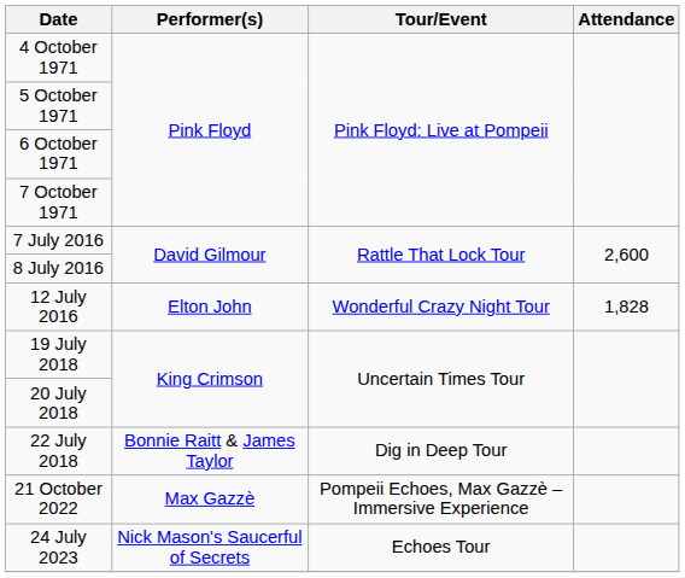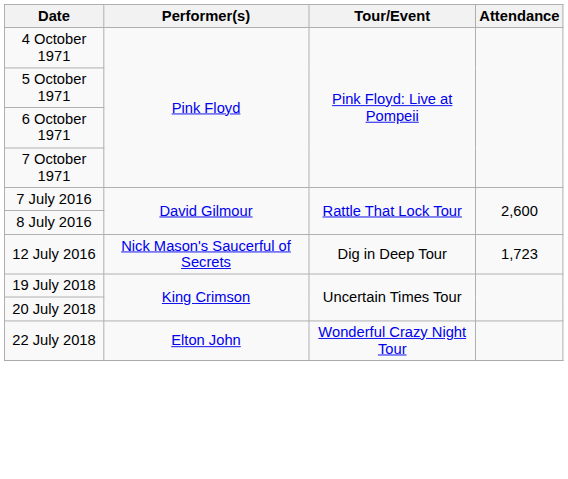12 July 2016 | Performer(s): Elton John -> Nick Mason's Saucerful of Secrets
12 July 2016 | Tour/Event: Wonderful Crazy Night Tour -> Dig in Deep Tour
12 July 2016 | Attendance: 1,828 -> 1,723
22 July 2018 | Performer(s): Bonnie Raitt & James Taylor -> Elton John
22 July 2018 | Tour/Event: Dig in Deep Tour -> Wonderful Crazy Night Tour
- row: 21 October 2022 | Max Gazzè | Pompeii Echoes, Max Gazzè – Immersive Experience
- row: 24 July 2023 | Nick Mason's Saucerful of Secrets | Echoes Tour
